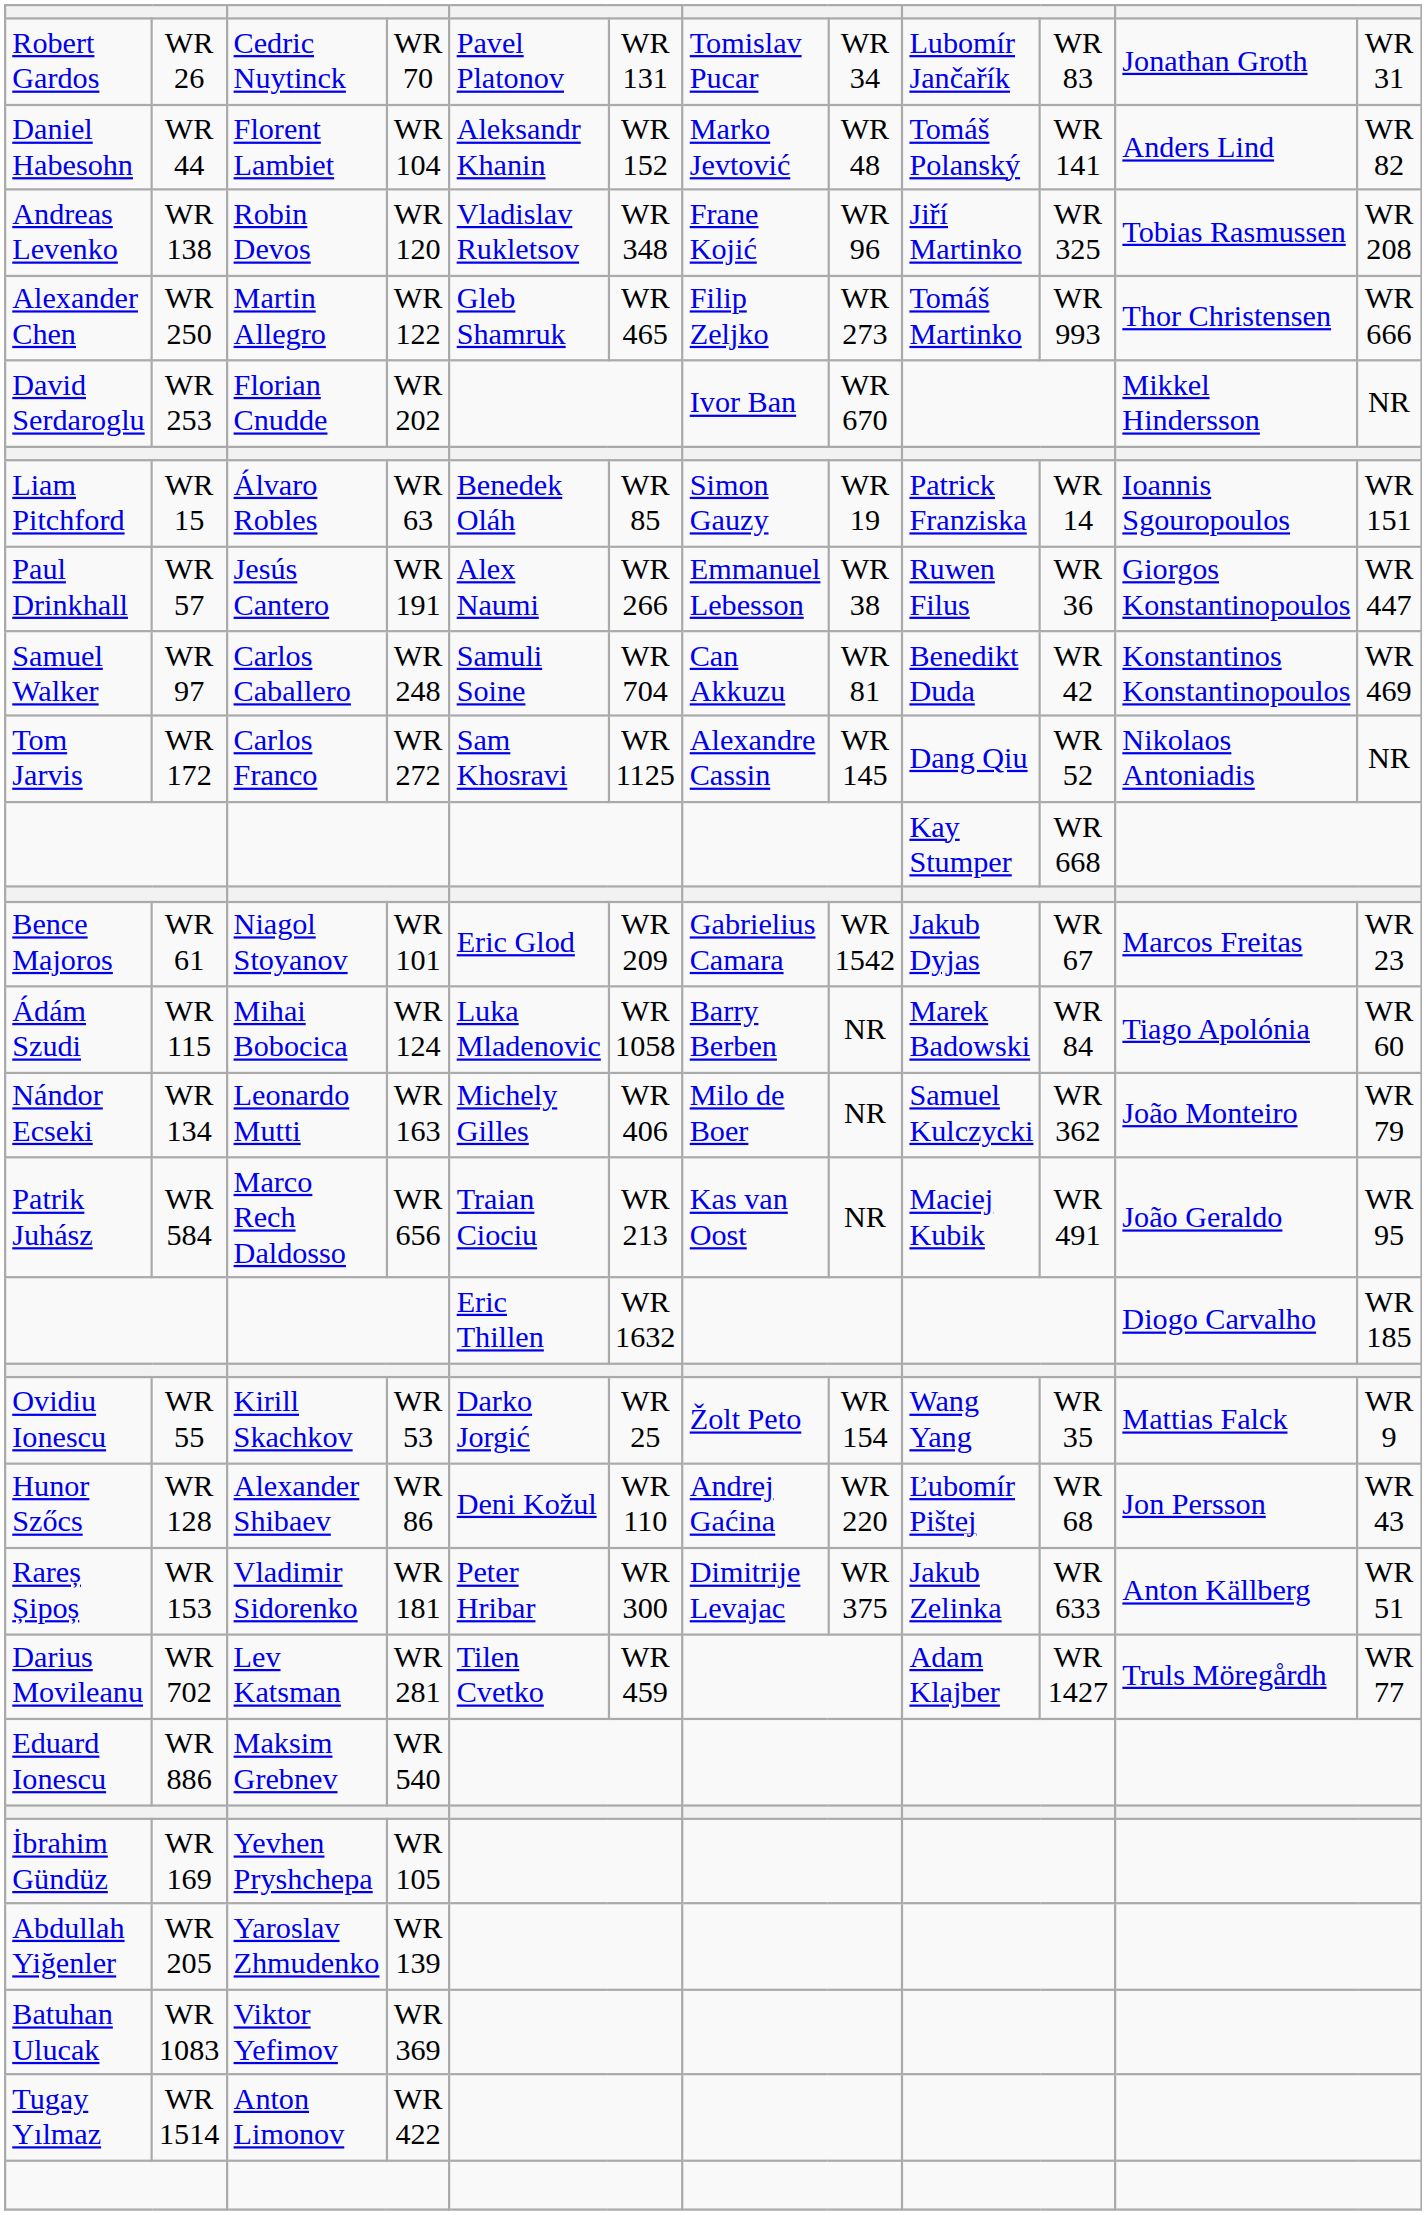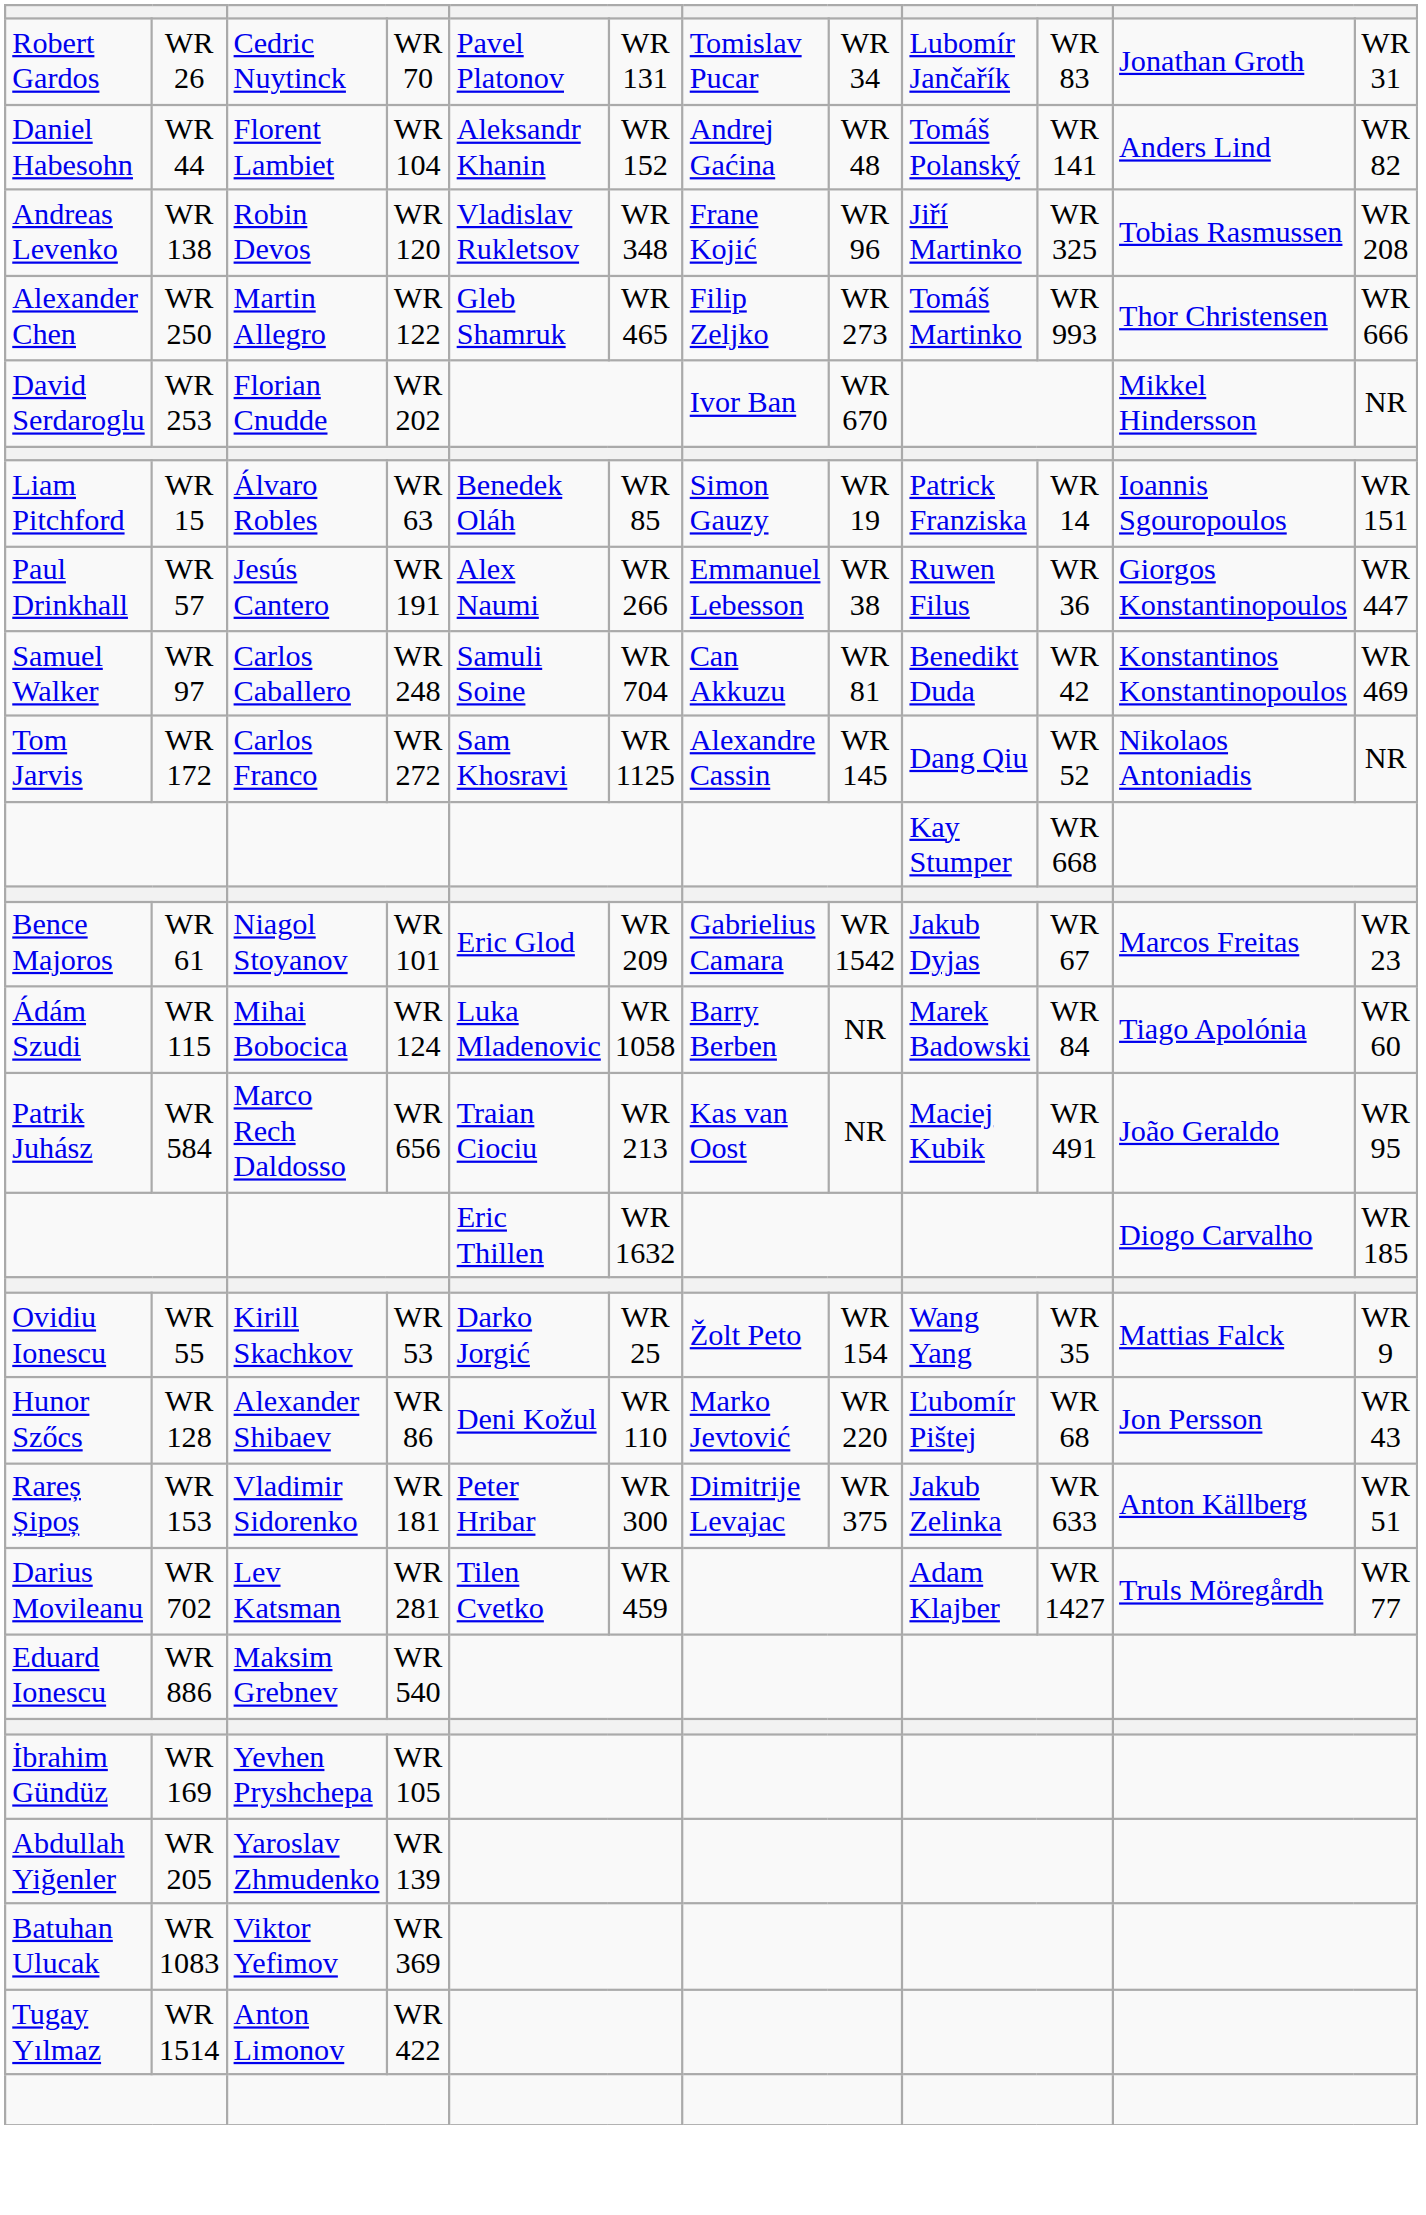Daniel Habesohn | column 7: Marko Jevtović -> Andrej Gaćina
- row: Nándor Ecseki | WR 134 | Leonardo Mutti | WR 163 | Michely Gilles | WR 406 | Milo de Boer | NR | Samuel Kulczycki | WR 362 | João Monteiro | WR 79
Hunor Szőcs | column 7: Andrej Gaćina -> Marko Jevtović
